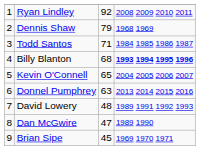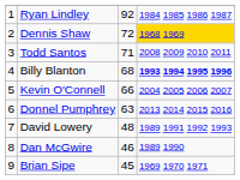Ryan Lindley | column 4: 2008 2009 2010 2011 -> 1984 1985 1986 1987
Dennis Shaw | column 3: 79 -> 72
Dennis Shaw | column 4: no background -> gold background
Todd Santos | column 4: 1984 1985 1986 1987 -> 2008 2009 2010 2011
Kevin O'Connell | column 3: 65 -> 66
Dan McGwire | column 3: 47 -> 46
